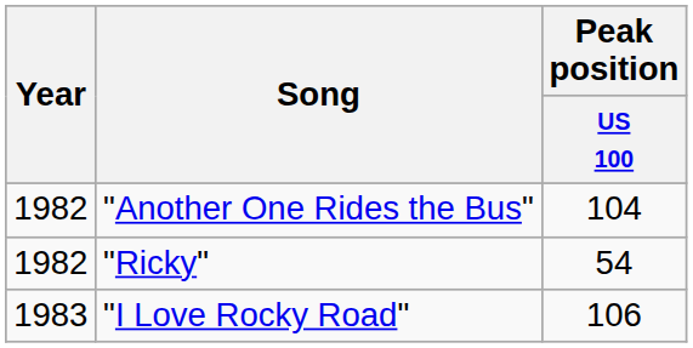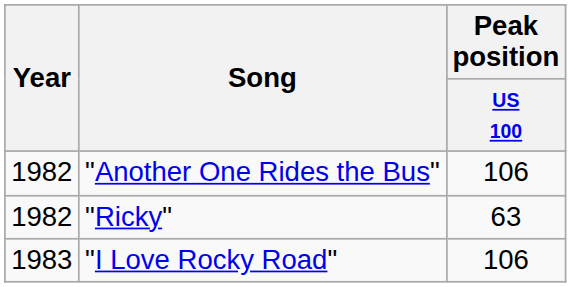"Another One Rides the Bus" | Peak position / US 100: 104 -> 106
"Ricky" | Peak position / US 100: 54 -> 63
